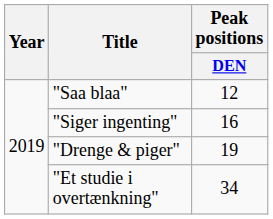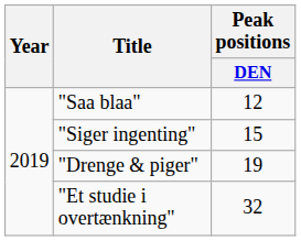"Siger ingenting" | Peak positions / DEN: 16 -> 15
"Et studie i overtænkning" | Peak positions / DEN: 34 -> 32
